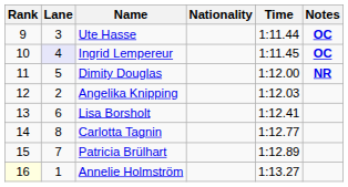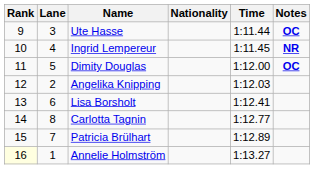Ingrid Lempereur | Lane: lavender background -> no background
Ingrid Lempereur | Notes: OC -> NR
Dimity Douglas | Notes: NR -> OC
